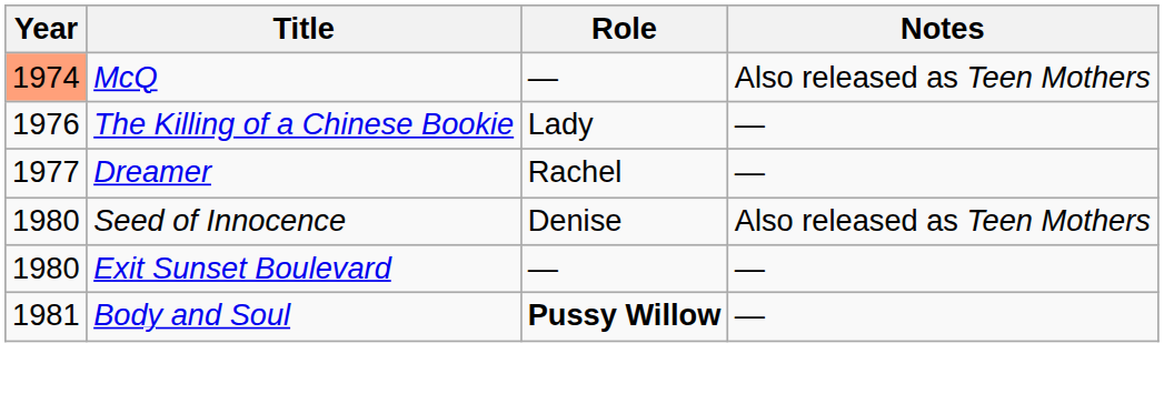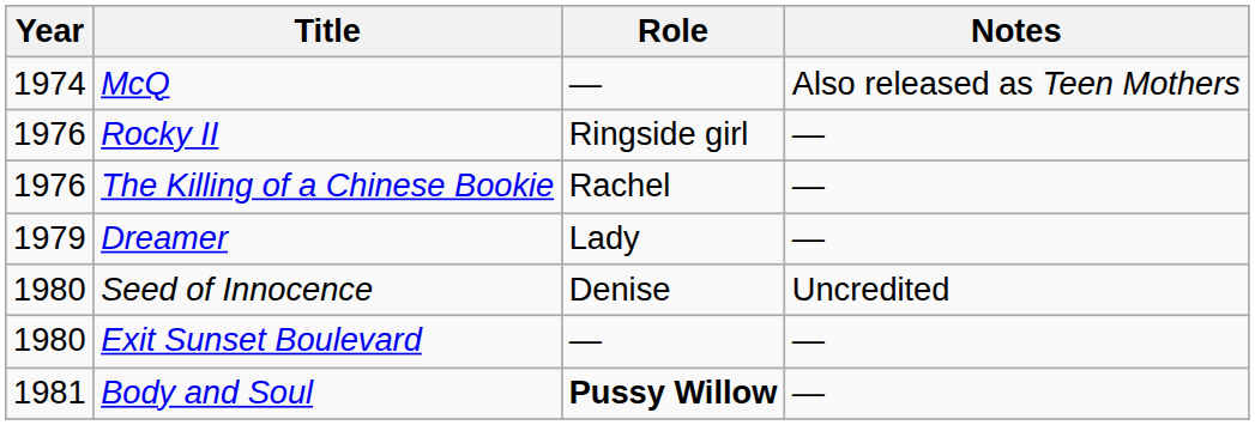McQ | Year: lightsalmon background -> no background
+ row: 1976 | Rocky II | Ringside girl | —
The Killing of a Chinese Bookie | Role: Lady -> Rachel
Dreamer | Year: 1977 -> 1979
Dreamer | Role: Rachel -> Lady
Seed of Innocence | Notes: Also released as Teen Mothers -> Uncredited
